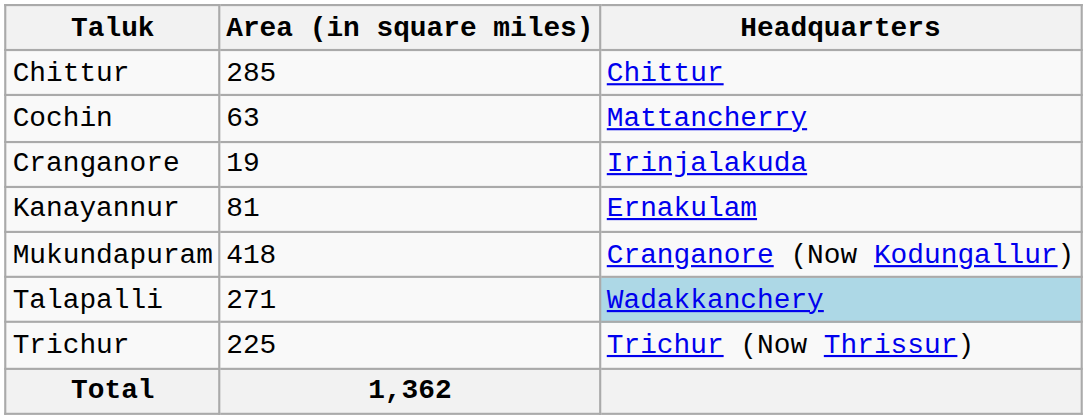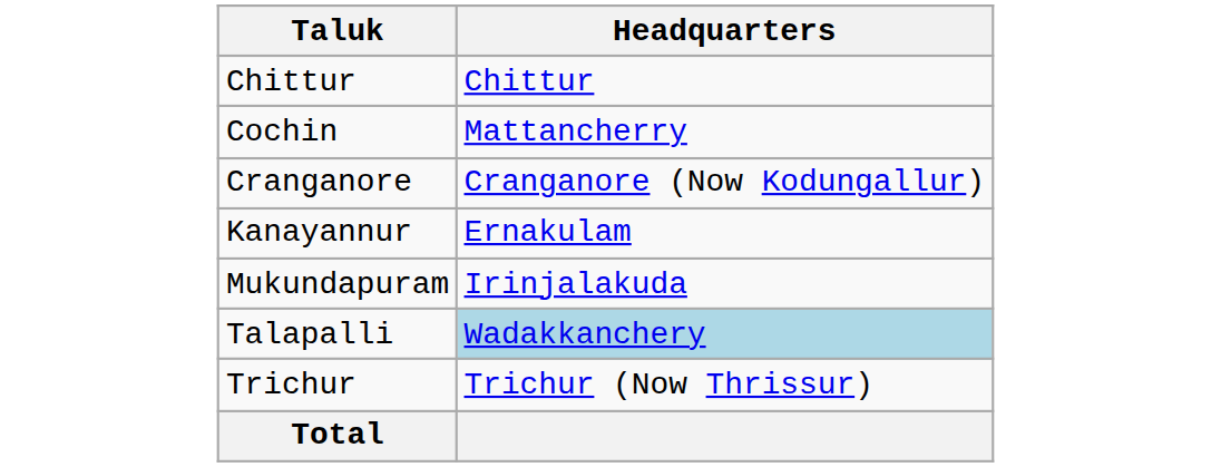- column: Area (in square miles) | 285 | 63 | 19 | 81 | 418 | 271 | 225 | 1,362
Cranganore | Headquarters: Irinjalakuda -> Cranganore (Now Kodungallur)
Mukundapuram | Headquarters: Cranganore (Now Kodungallur) -> Irinjalakuda
